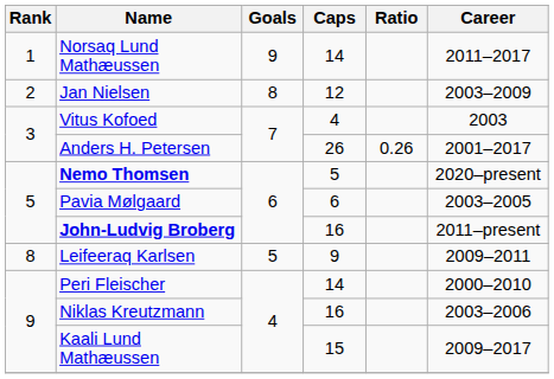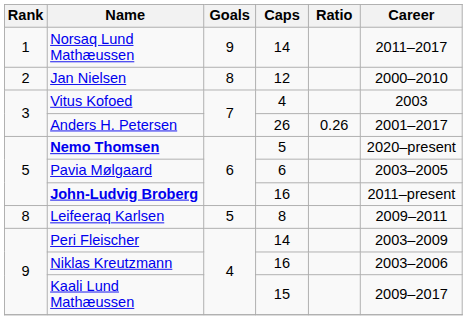Jan Nielsen | Career: 2003–2009 -> 2000–2010
Leifeeraq Karlsen | Caps: 9 -> 8
Peri Fleischer | Career: 2000–2010 -> 2003–2009
